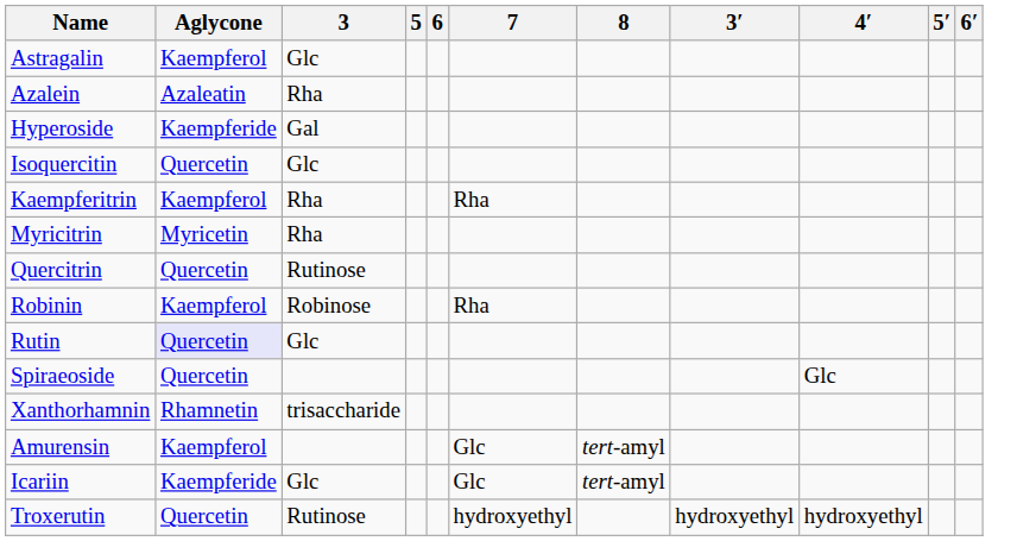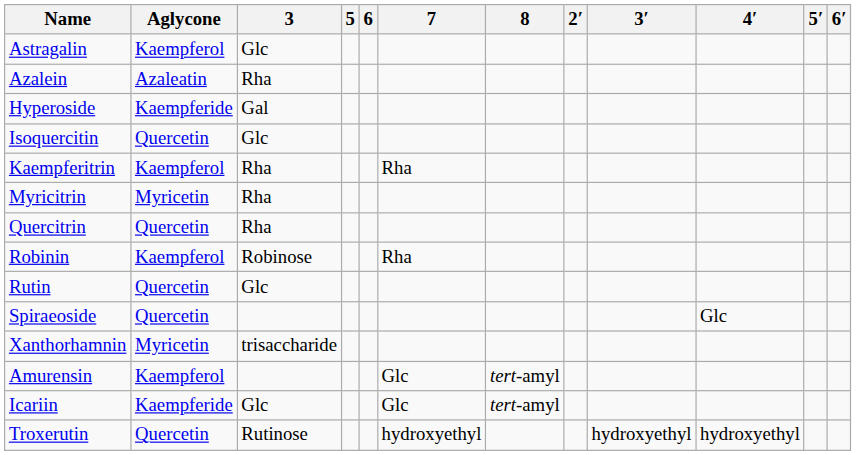+ column: 2′
Quercitrin | 3: Rutinose -> Rha
Rutin | Aglycone: lavender background -> no background
Xanthorhamnin | Aglycone: Rhamnetin -> Myricetin
